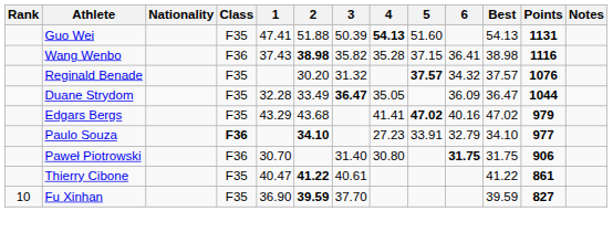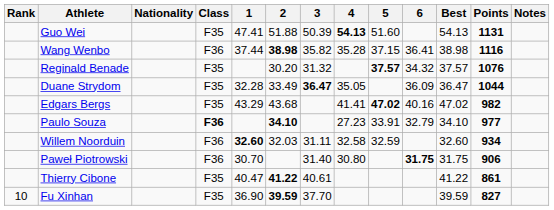Wang Wenbo | 1: 37.43 -> 37.44
Edgars Bergs | Points: 979 -> 982
+ row: Willem Noorduin | F36 | 32.60 | 32.03 | 31.11 | 32.58 | 32.59 | 32.60 | 934
